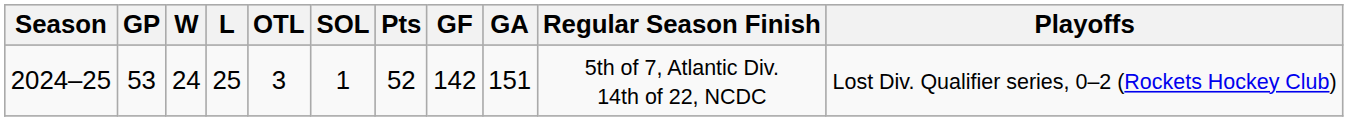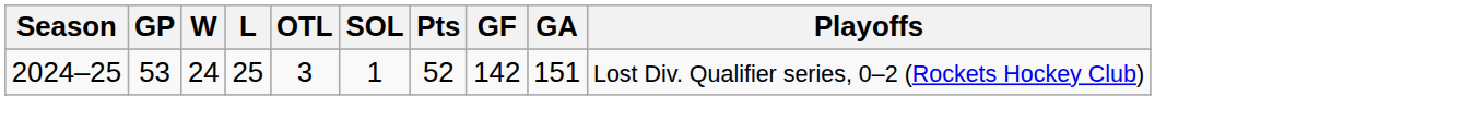- column: Regular Season Finish | 5th of 7, Atlantic Div. 14th of 22, NCDC
